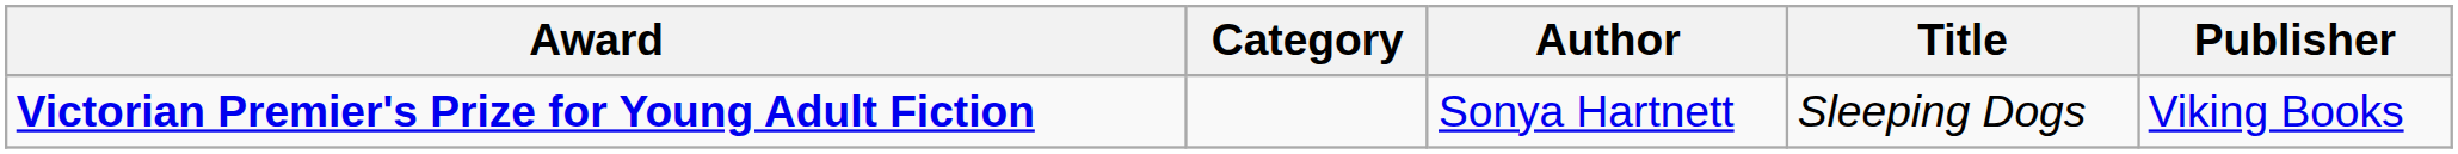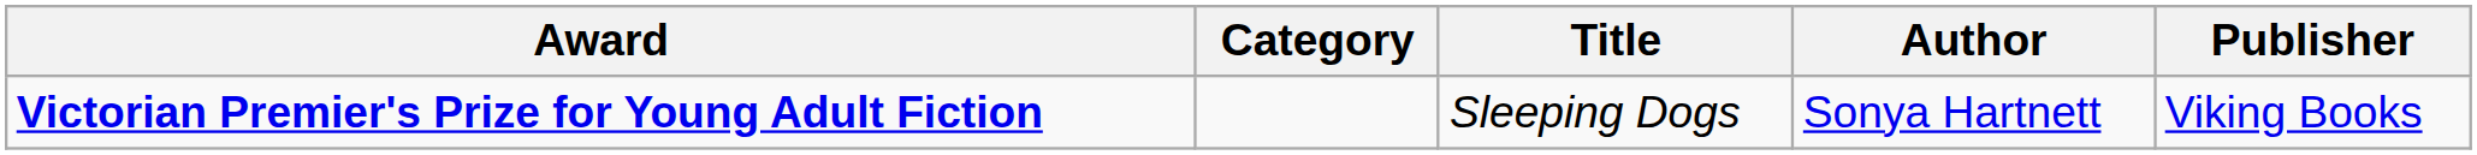columns swapped: Author <-> Title
